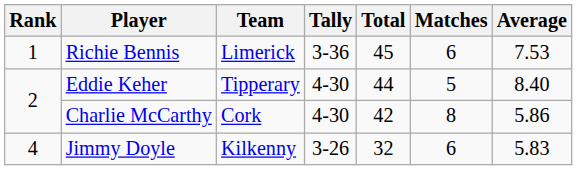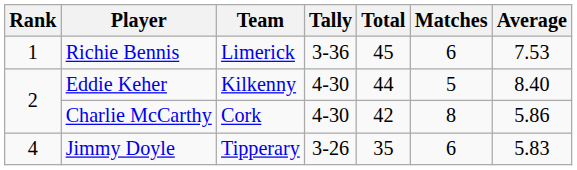Eddie Keher | Team: Tipperary -> Kilkenny
Jimmy Doyle | Team: Kilkenny -> Tipperary
Jimmy Doyle | Total: 32 -> 35
